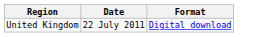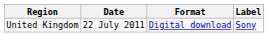+ column: Label | Sony
